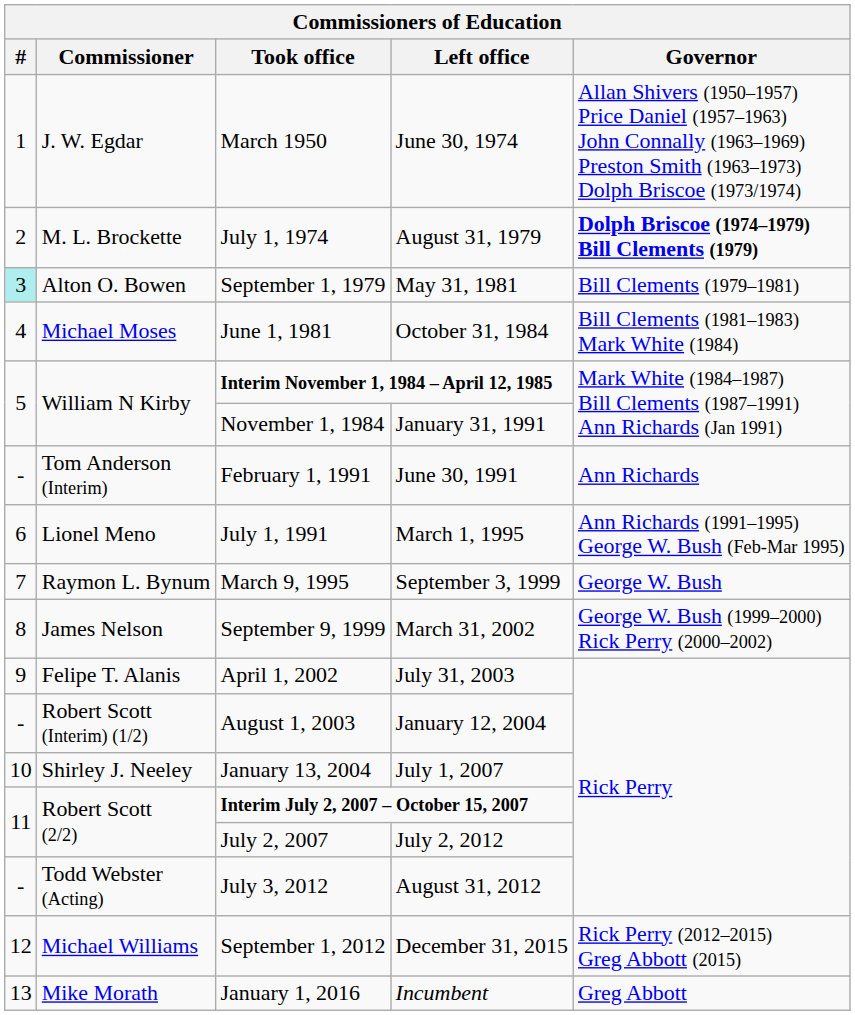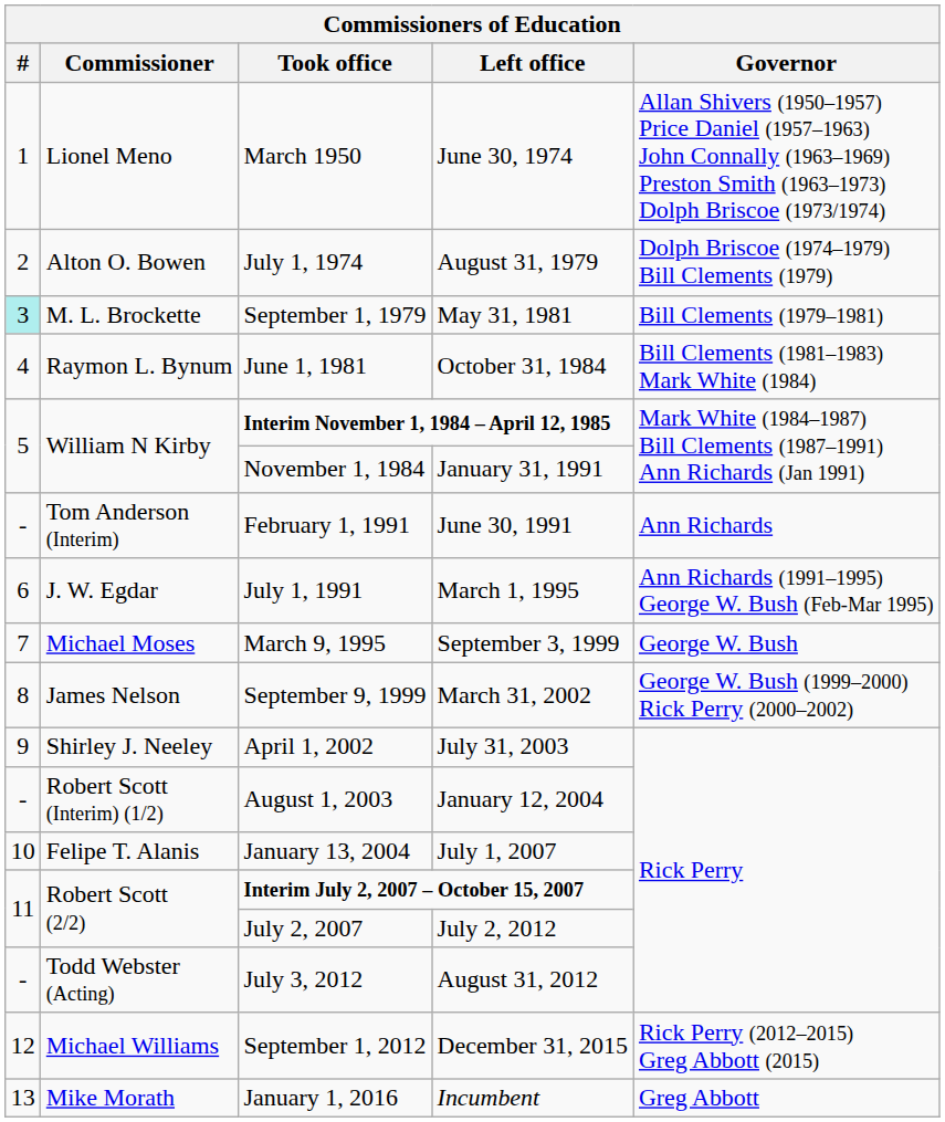March 1950 | Commissioner: J. W. Egdar -> Lionel Meno
July 1, 1974 | Commissioner: M. L. Brockette -> Alton O. Bowen
July 1, 1974 | Governor: bold -> normal
September 1, 1979 | Commissioner: Alton O. Bowen -> M. L. Brockette
June 1, 1981 | Commissioner: Michael Moses -> Raymon L. Bynum
July 1, 1991 | Commissioner: Lionel Meno -> J. W. Egdar
March 9, 1995 | Commissioner: Raymon L. Bynum -> Michael Moses
April 1, 2002 | Commissioner: Felipe T. Alanis -> Shirley J. Neeley
January 13, 2004 | Commissioner: Shirley J. Neeley -> Felipe T. Alanis
